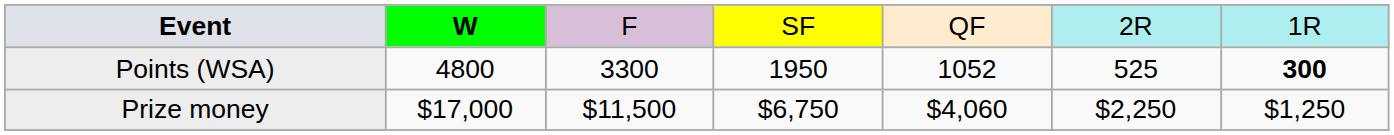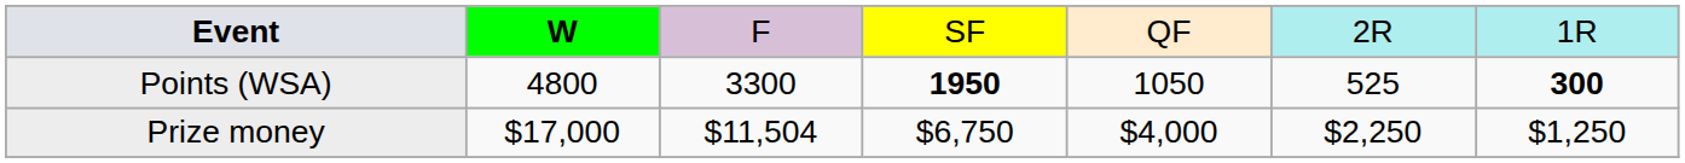Points (WSA) | column 4: normal -> bold
Points (WSA) | column 5: 1052 -> 1050
Prize money | column 3: $11,500 -> $11,504
Prize money | column 5: $4,060 -> $4,000
